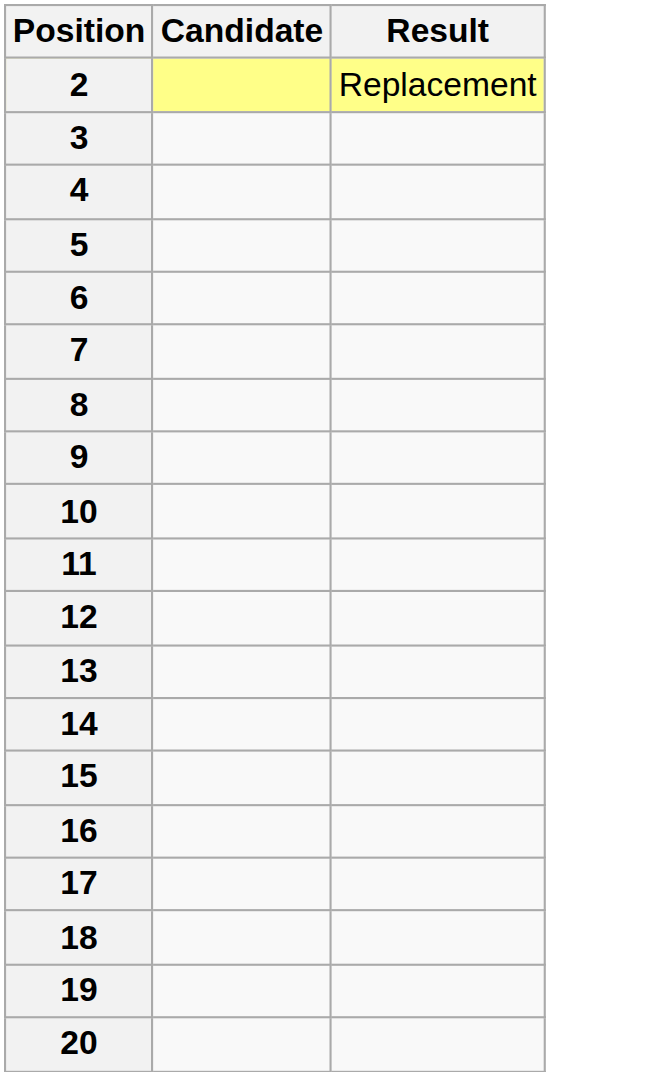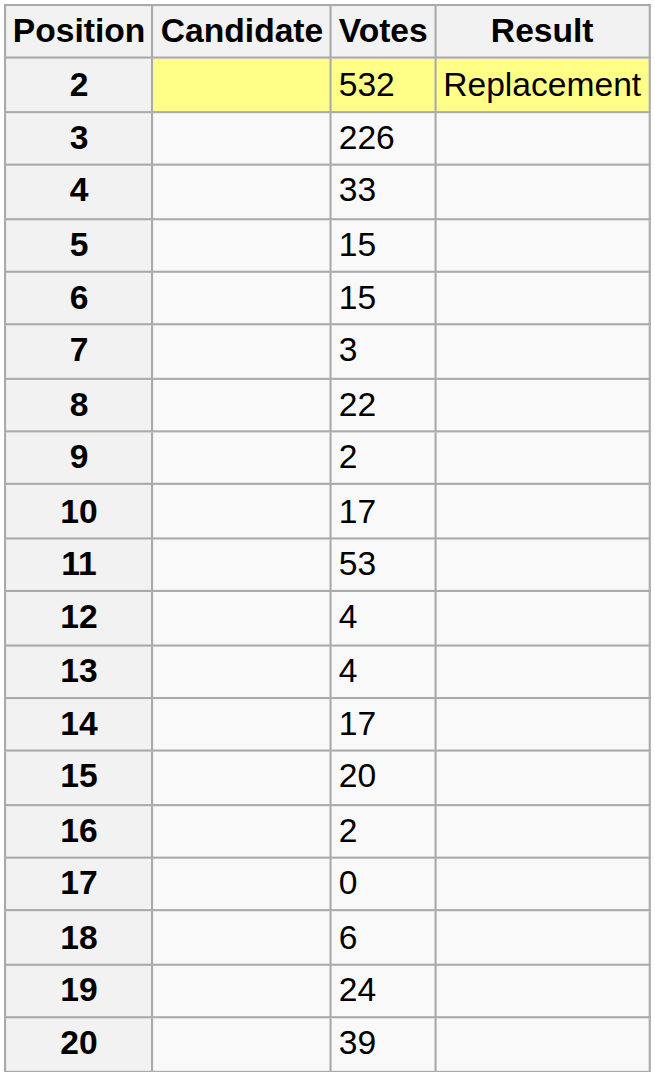+ column: Votes | 532 | 226 | 33 | 15 | 15 | 3 | 22 | 2 | 17 | 53 | 4 | 4 | 17 | 20 | 2 | 0 | 6 | 24 | 39
